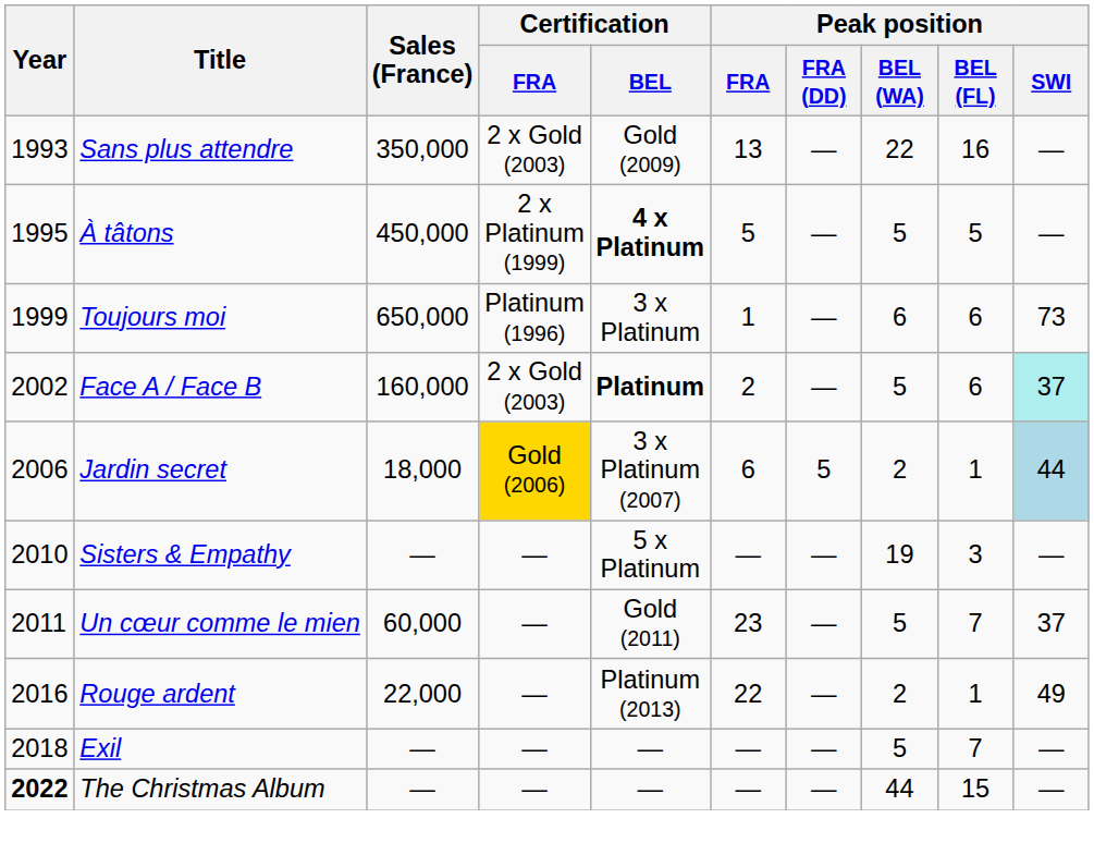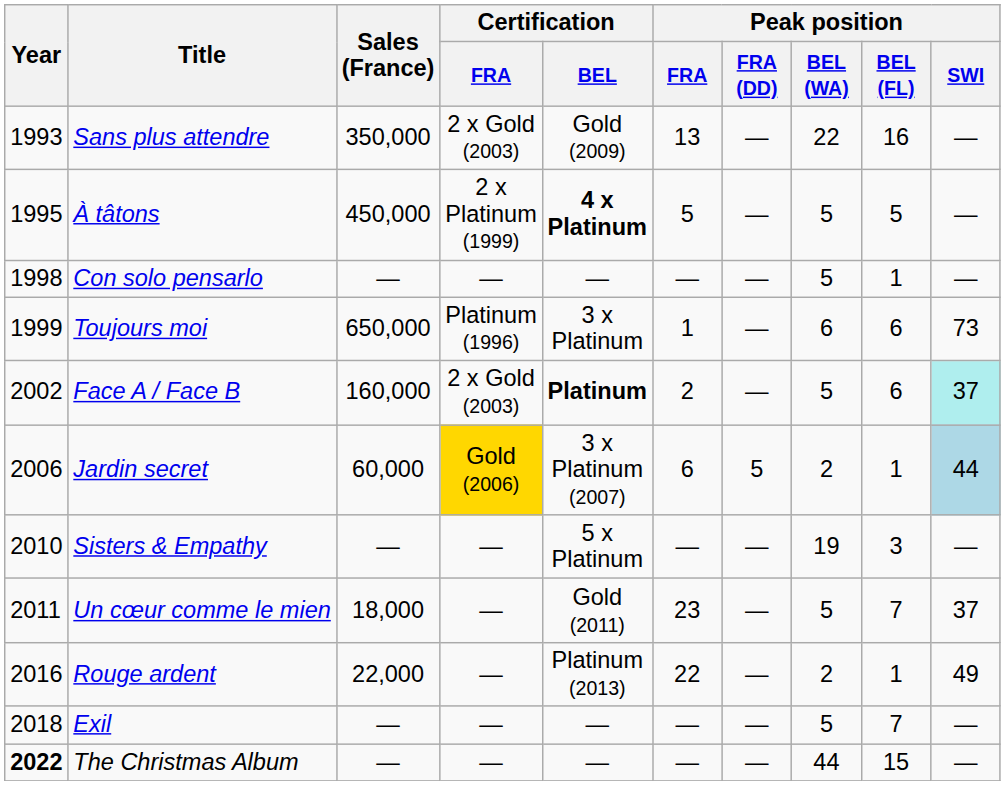+ row: 1998 | Con solo pensarlo | — | — | — | — | — | 5 | 1 | —
Jardin secret | Sales (France): 18,000 -> 60,000
Un cœur comme le mien | Sales (France): 60,000 -> 18,000
